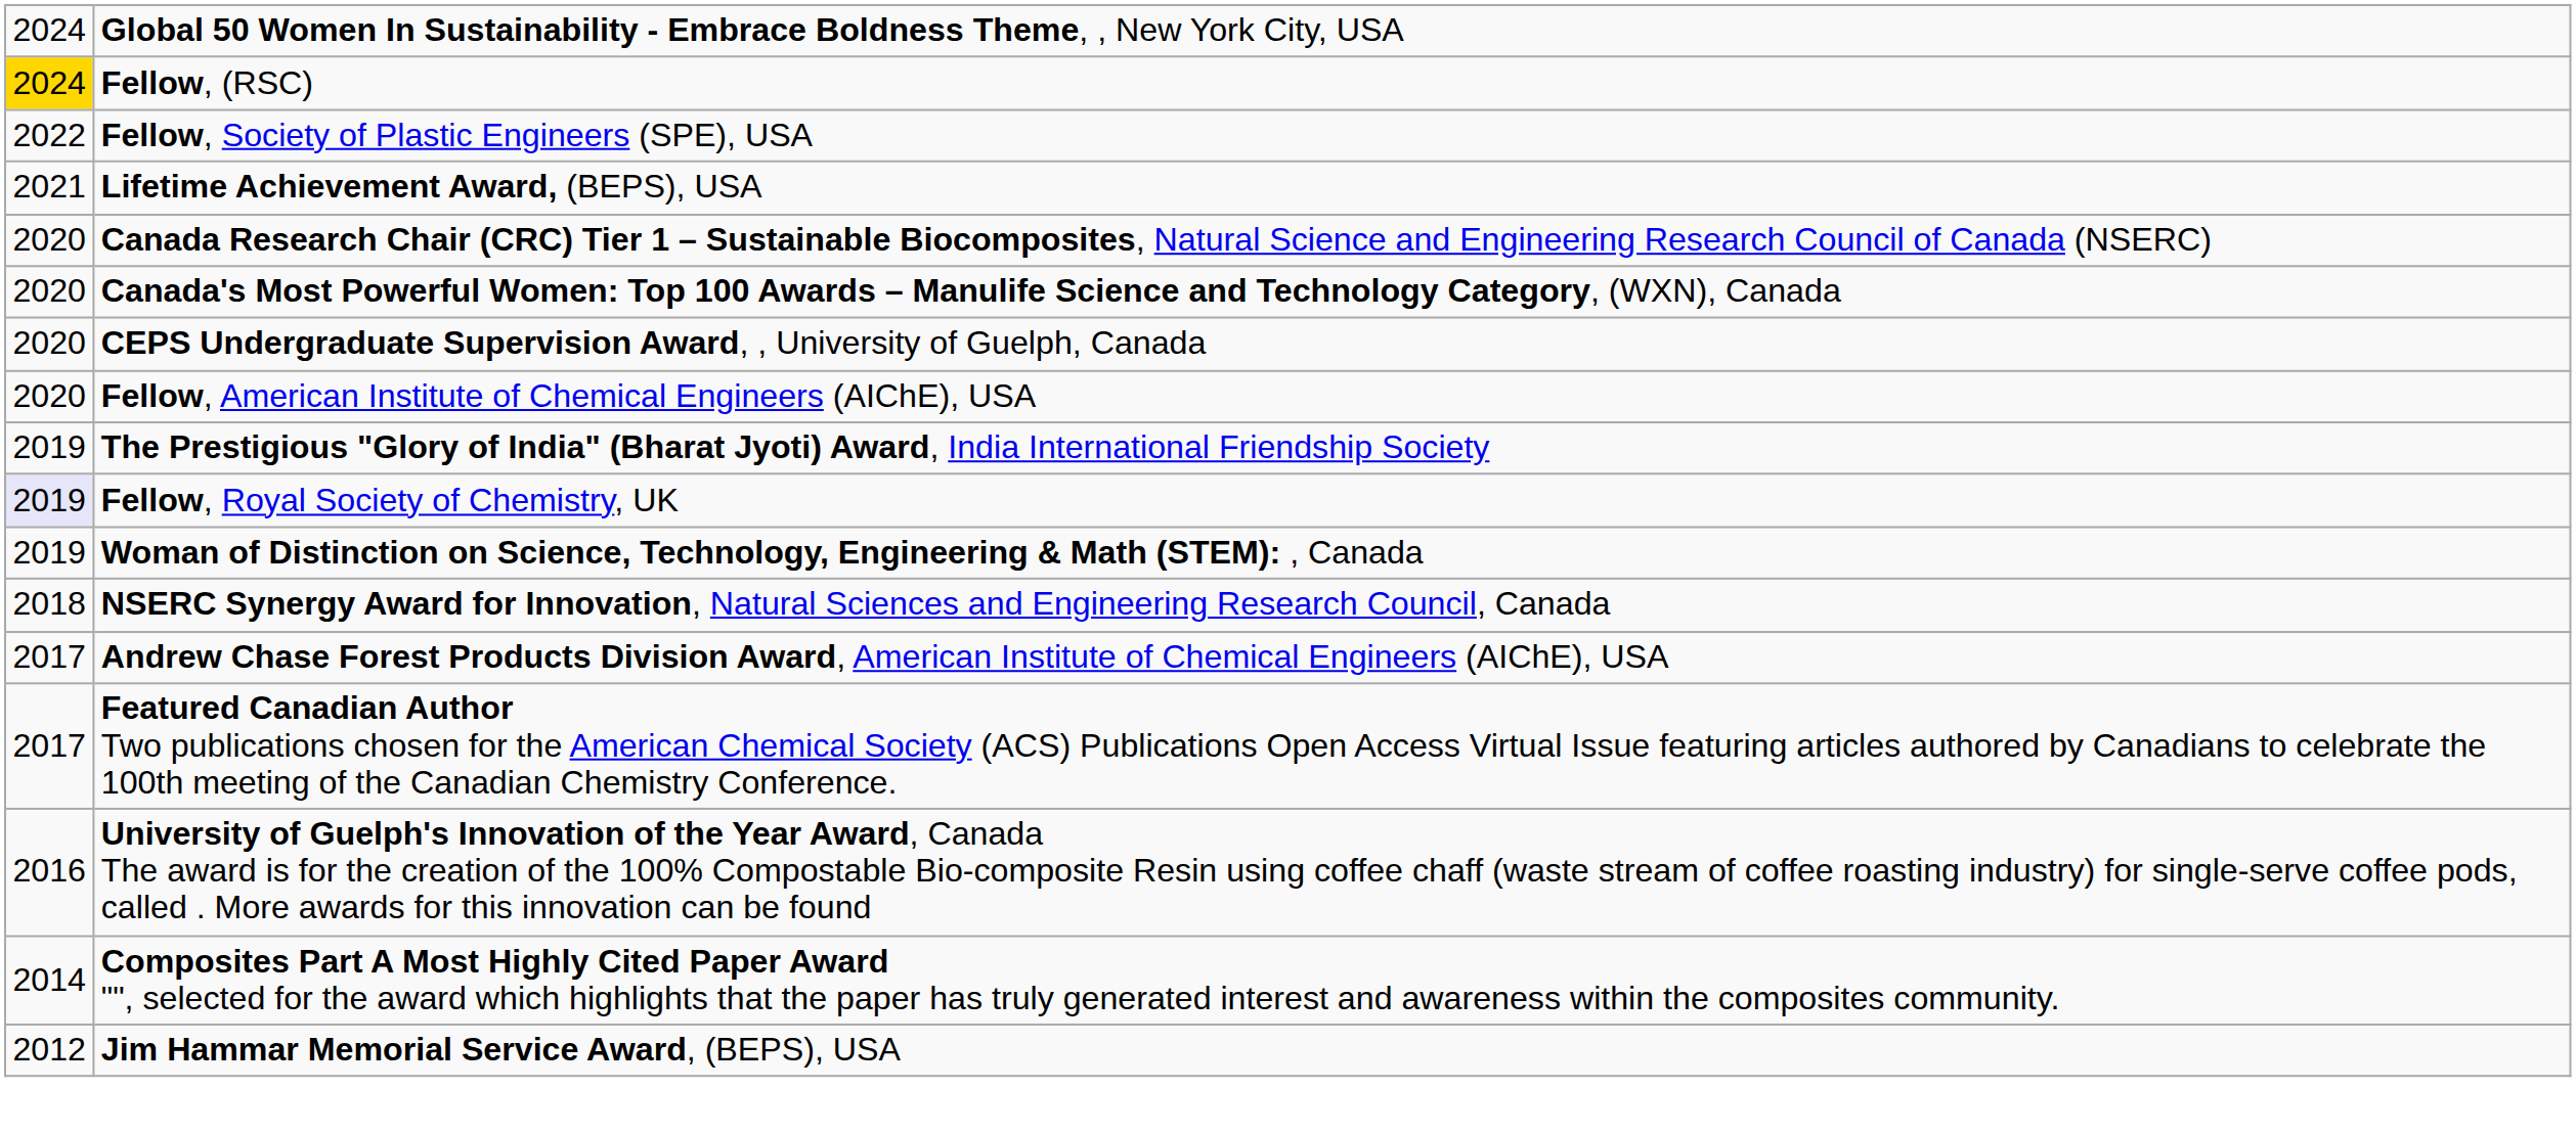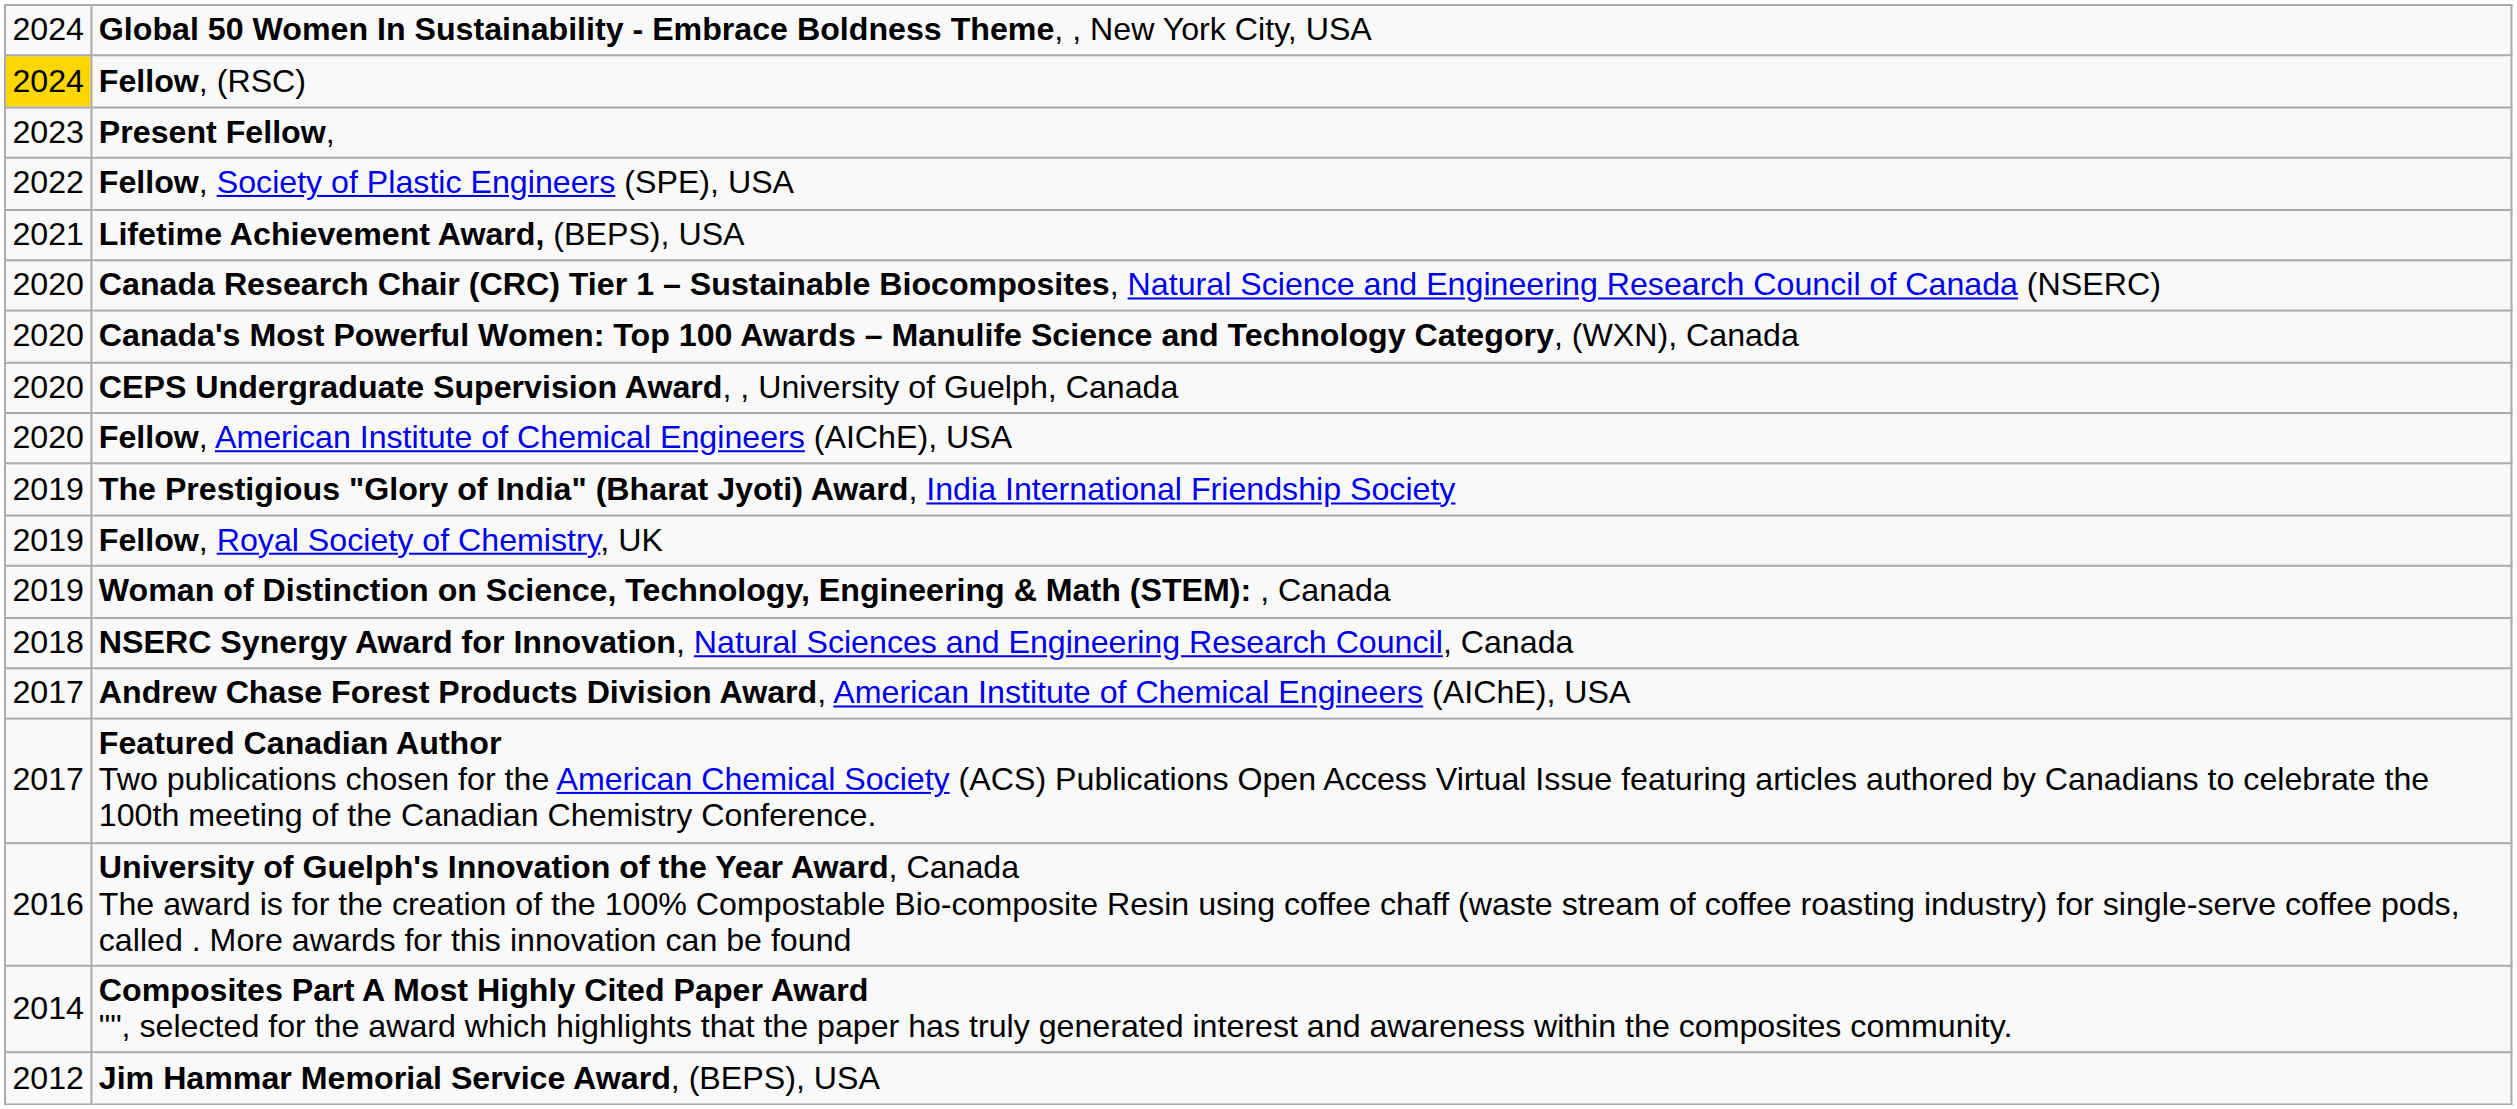+ row: 2023 | Present Fellow,
Fellow, Royal Society of Chemistry, UK | column 1: lavender background -> no background
